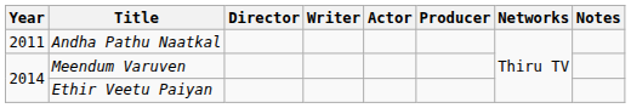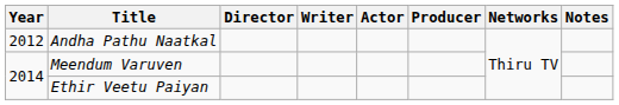Andha Pathu Naatkal | Year: 2011 -> 2012
